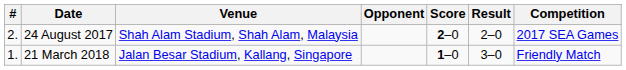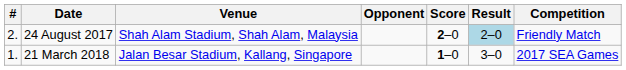24 August 2017 | Result: no background -> lightblue background
24 August 2017 | Competition: 2017 SEA Games -> Friendly Match
21 March 2018 | Competition: Friendly Match -> 2017 SEA Games
